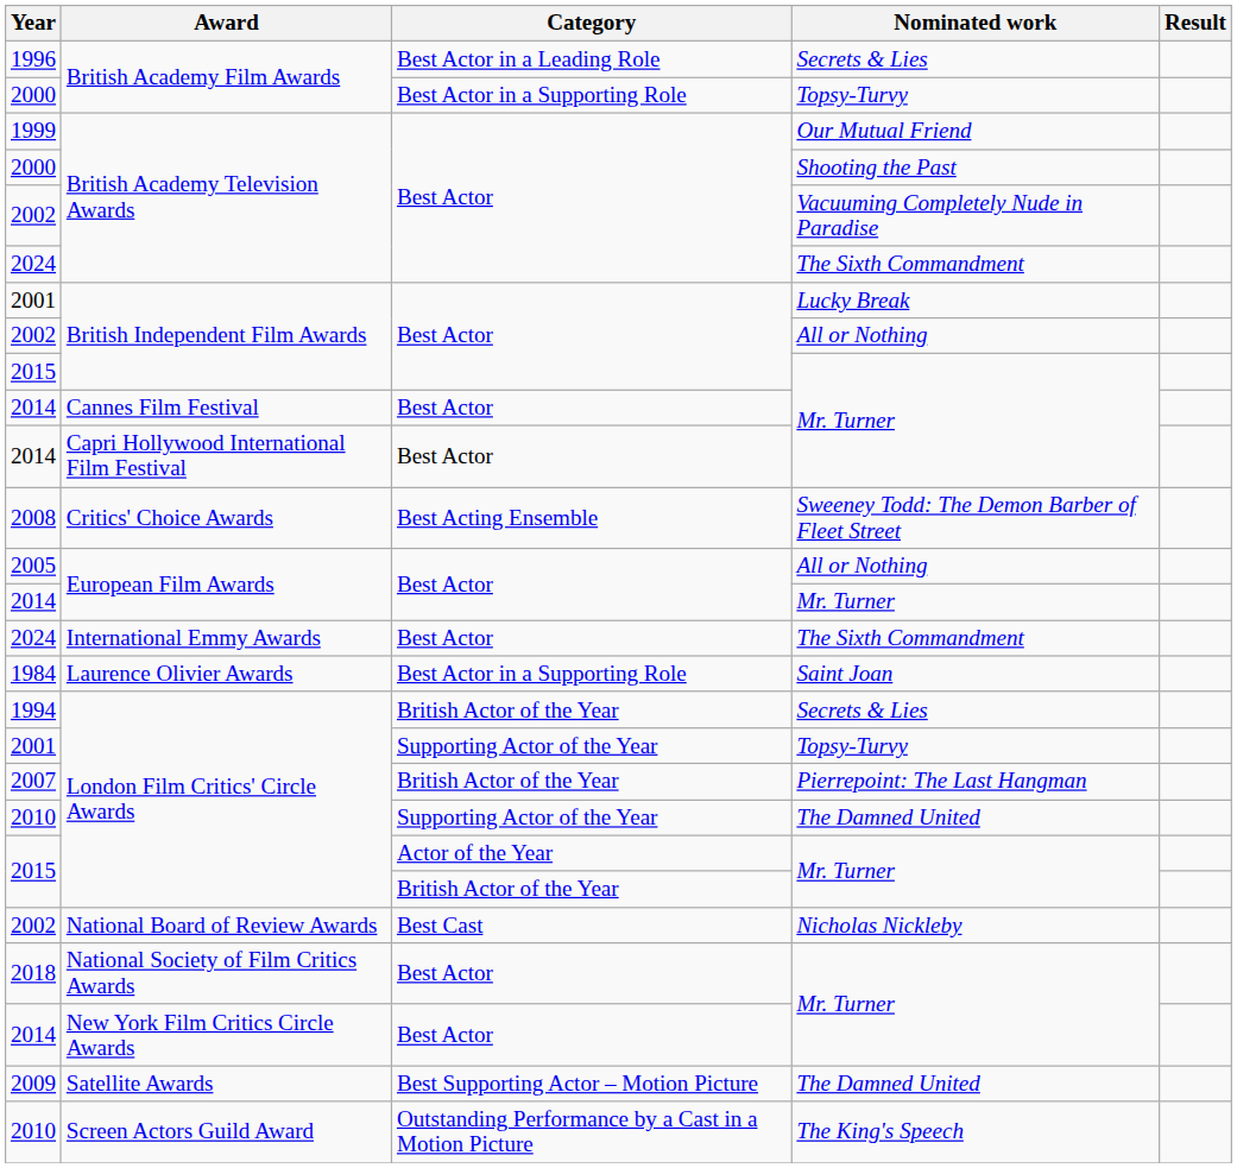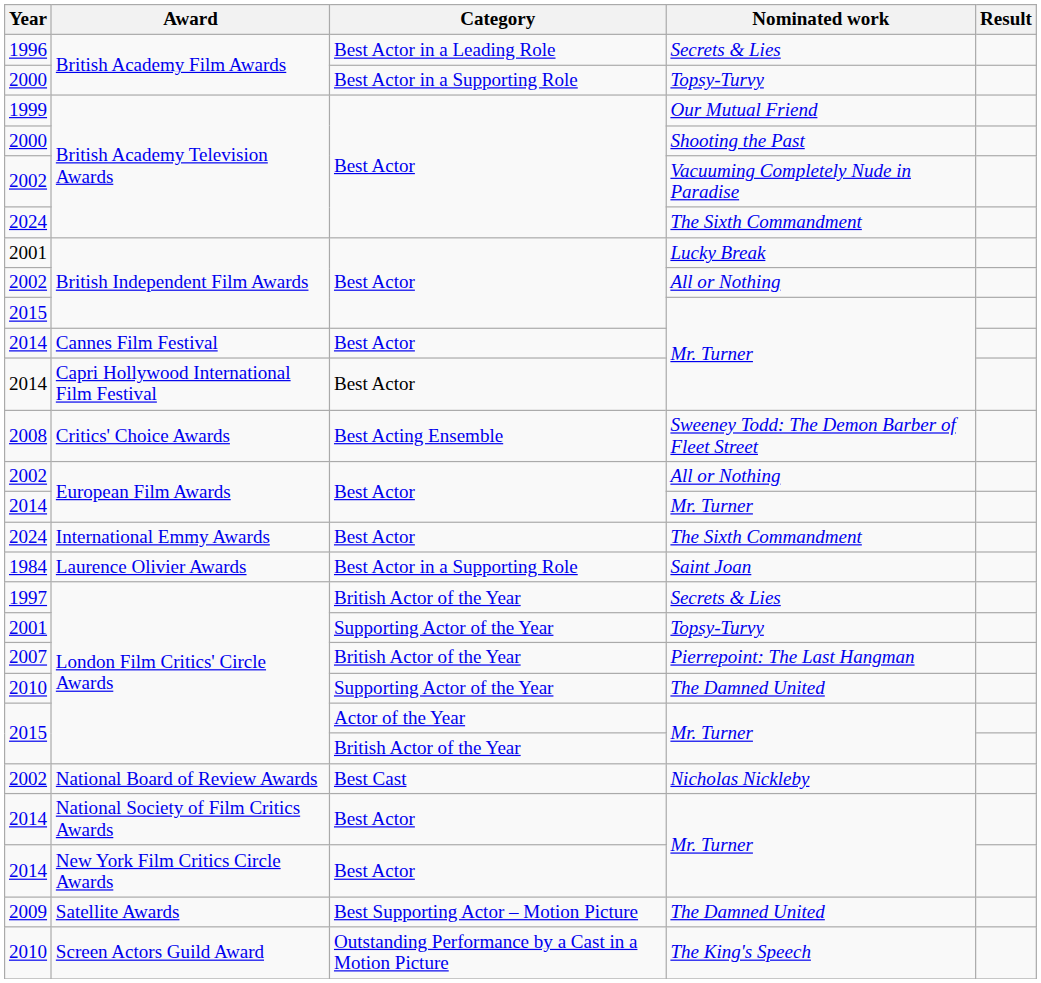European Film Awards / All or Nothing | Year: 2005 -> 2002
London Film Critics' Circle Awards / Secrets & Lies | Year: 1994 -> 1997
National Society of Film Critics Awards | Year: 2018 -> 2014
